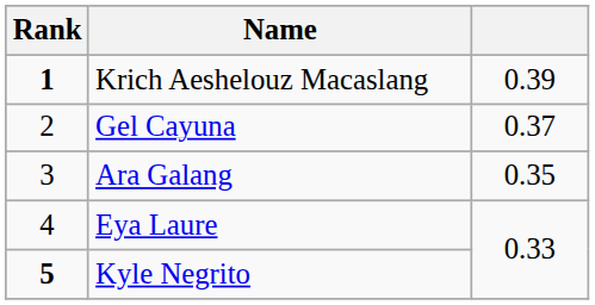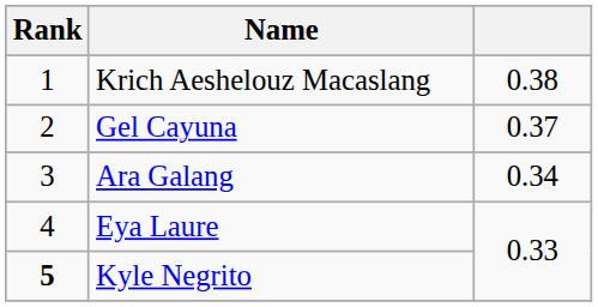Krich Aeshelouz Macaslang | Rank: bold -> normal
Krich Aeshelouz Macaslang | column 3: 0.39 -> 0.38
Ara Galang | column 3: 0.35 -> 0.34
